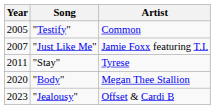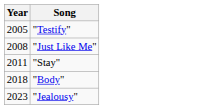- column: Artist | Common | Jamie Foxx featuring T.I. | Tyrese | Megan Thee Stallion | Offset & Cardi B
"Just Like Me" | Year: 2007 -> 2008
"Body" | Year: 2020 -> 2018
